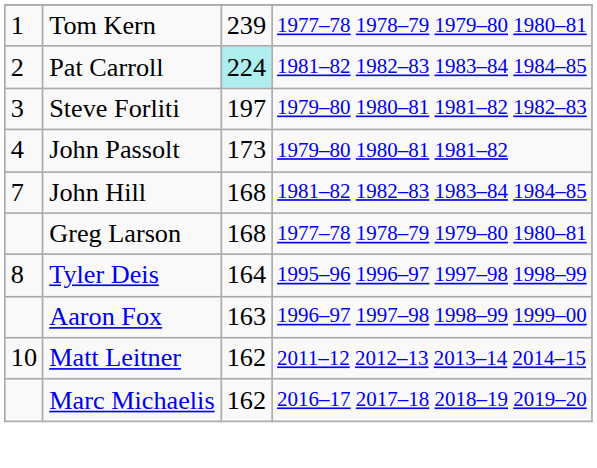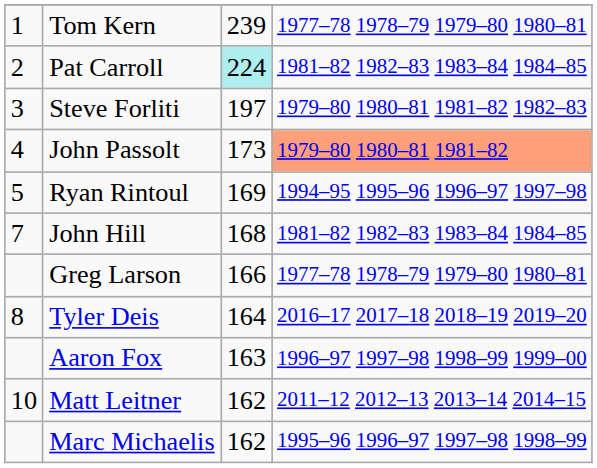John Passolt | column 4: no background -> lightsalmon background
+ row: 5 | Ryan Rintoul | 169 | 1994–95 1995–96 1996–97 1997–98
Greg Larson | column 3: 168 -> 166
Tyler Deis | column 4: 1995–96 1996–97 1997–98 1998–99 -> 2016–17 2017–18 2018–19 2019–20
Marc Michaelis | column 4: 2016–17 2017–18 2018–19 2019–20 -> 1995–96 1996–97 1997–98 1998–99
